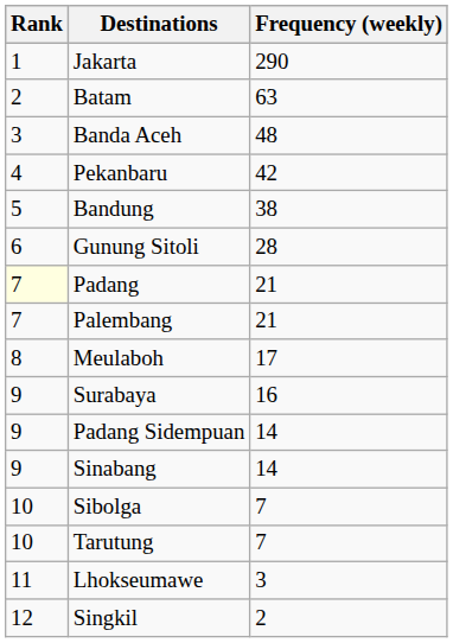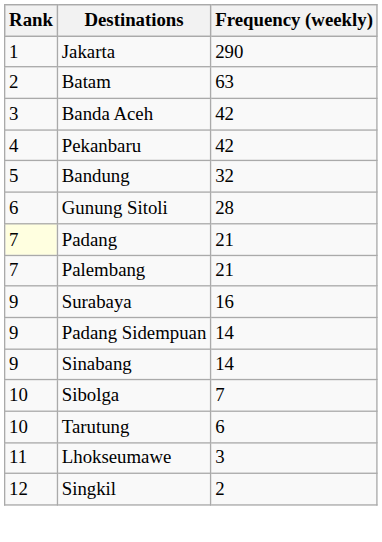Banda Aceh | Frequency (weekly): 48 -> 42
Bandung | Frequency (weekly): 38 -> 32
- row: 8 | Meulaboh | 17
Tarutung | Frequency (weekly): 7 -> 6
